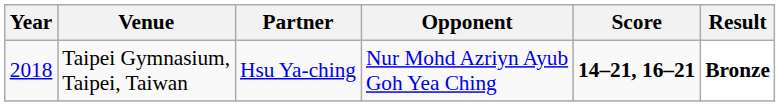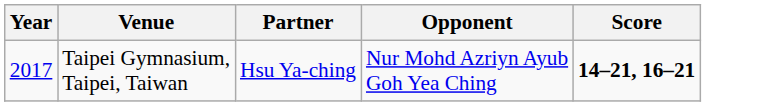- column: Result | Bronze
Taipei Gymnasium, Taipei, Taiwan | Year: 2018 -> 2017
